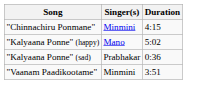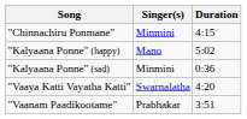"Kalyaana Ponne" (sad) | Singer(s): Prabhakar -> Minmini
+ row: "Vaaya Katti Vayatha Katti" | Swarnalatha | 4:20
"Vaanam Paadikootame" | Singer(s): Minmini -> Prabhakar
